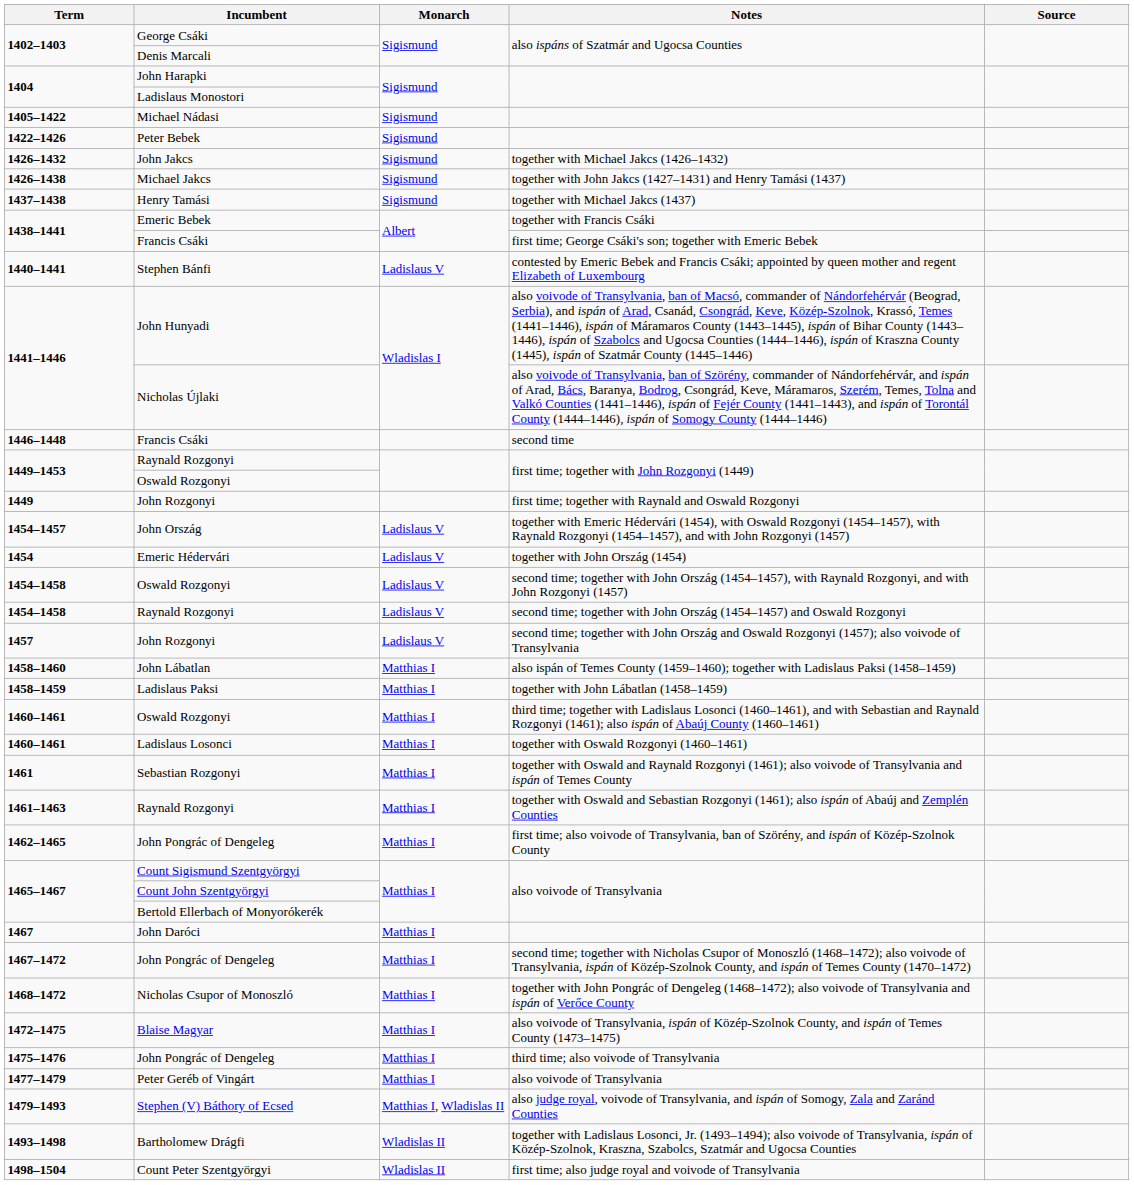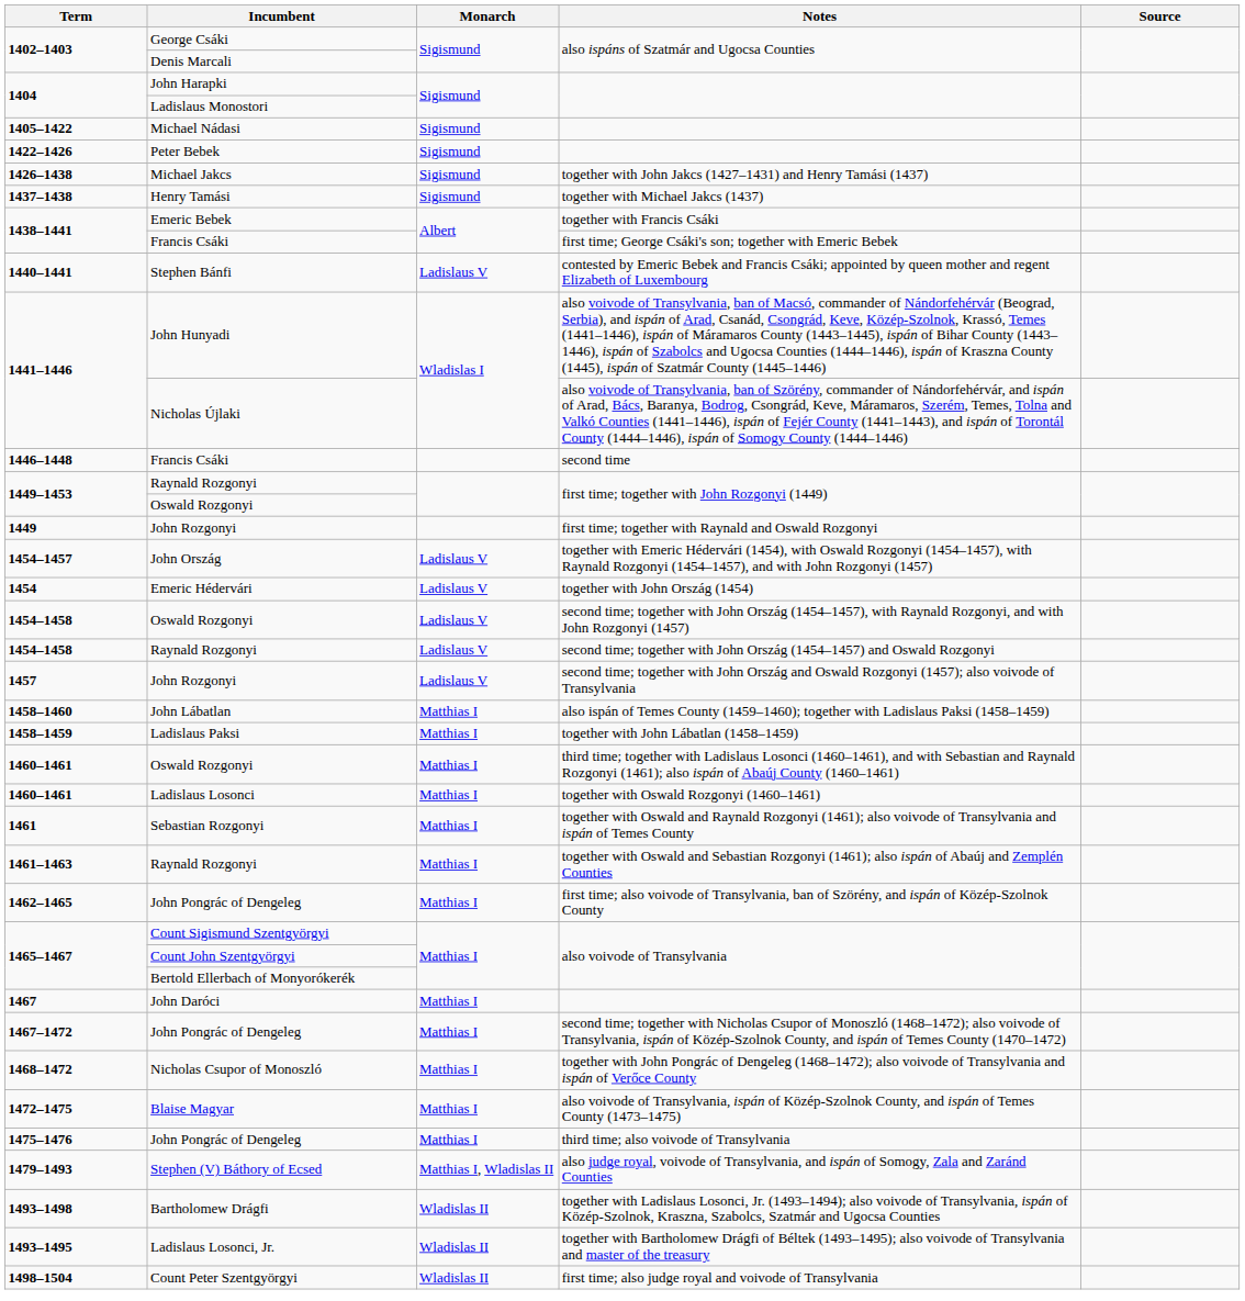- row: 1426–1432 | John Jakcs | Sigismund | together with Michael Jakcs (1426–1432)
- row: 1477–1479 | Peter Geréb of Vingárt | Matthias I | also voivode of Transylvania
+ row: 1493–1495 | Ladislaus Losonci, Jr. | Wladislas II | together with Bartholomew Drágfi of Béltek (1493–1495); also voivode of Transylvania and master of the treasury
